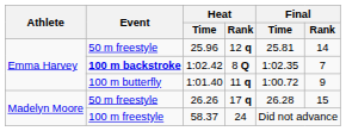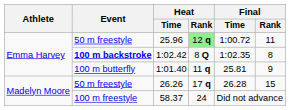25.96 | Heat / Rank: no background -> lightgreen background
25.96 | Final / Time: 25.81 -> 1:00.72
25.96 | Final / Rank: 14 -> 11
1:02.42 | Final / Rank: 7 -> 8
1:01.40 | Final / Time: 1:00.72 -> 25.81
